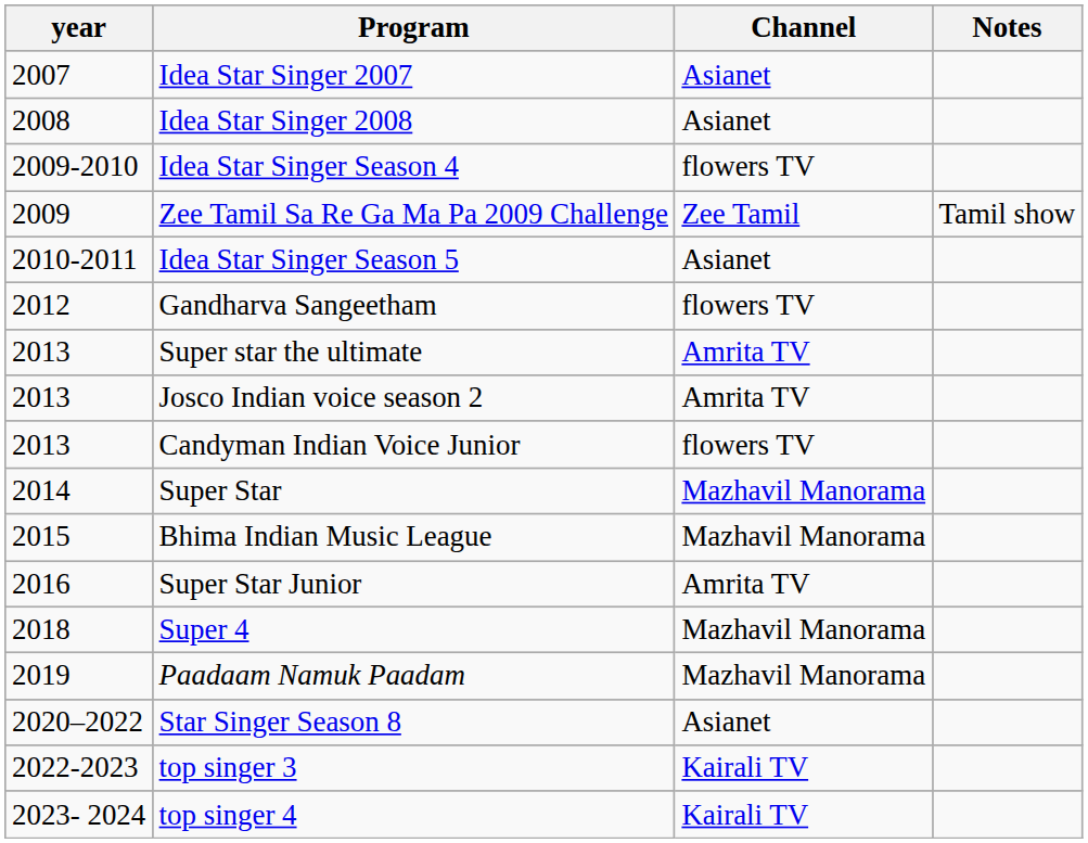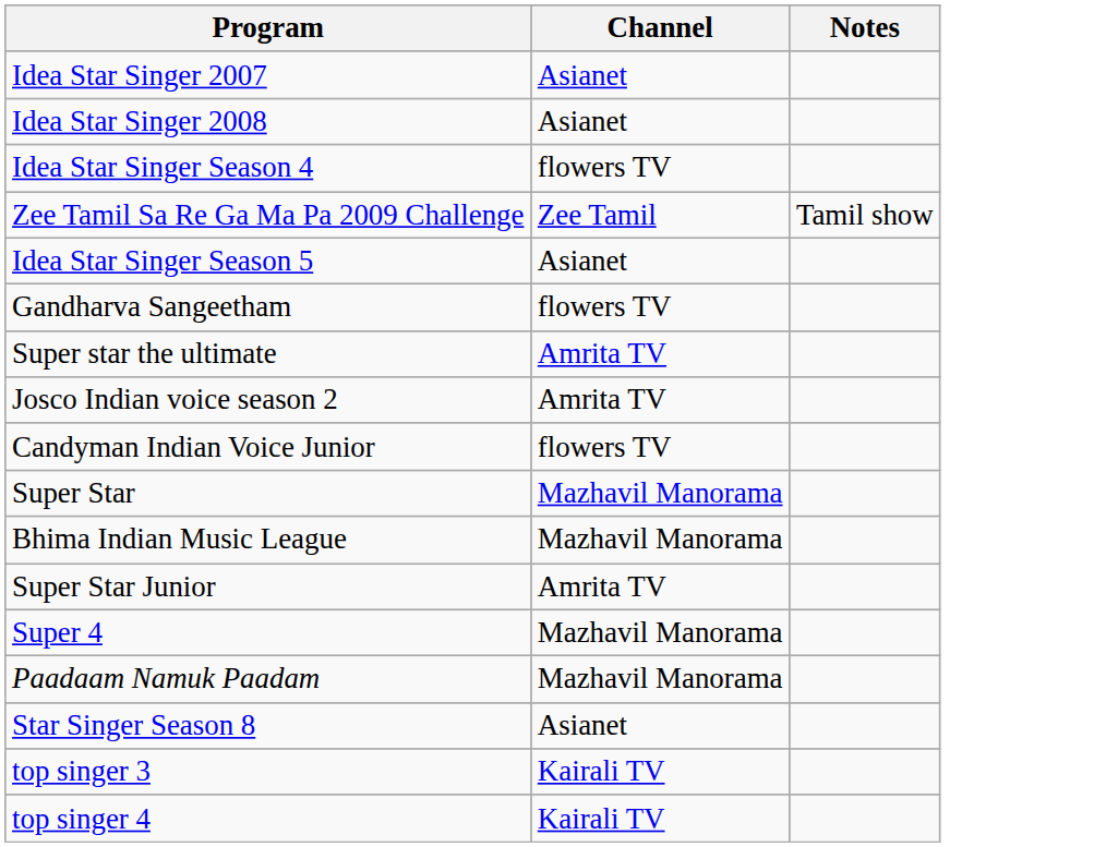- column: year | 2007 | 2008 | 2009-2010 | 2009 | 2010-2011 | 2012 | 2013 | 2013 | 2013 | 2014 | 2015 | 2016 | 2018 | 2019 | 2020–2022 | 2022-2023 | 2023- 2024
